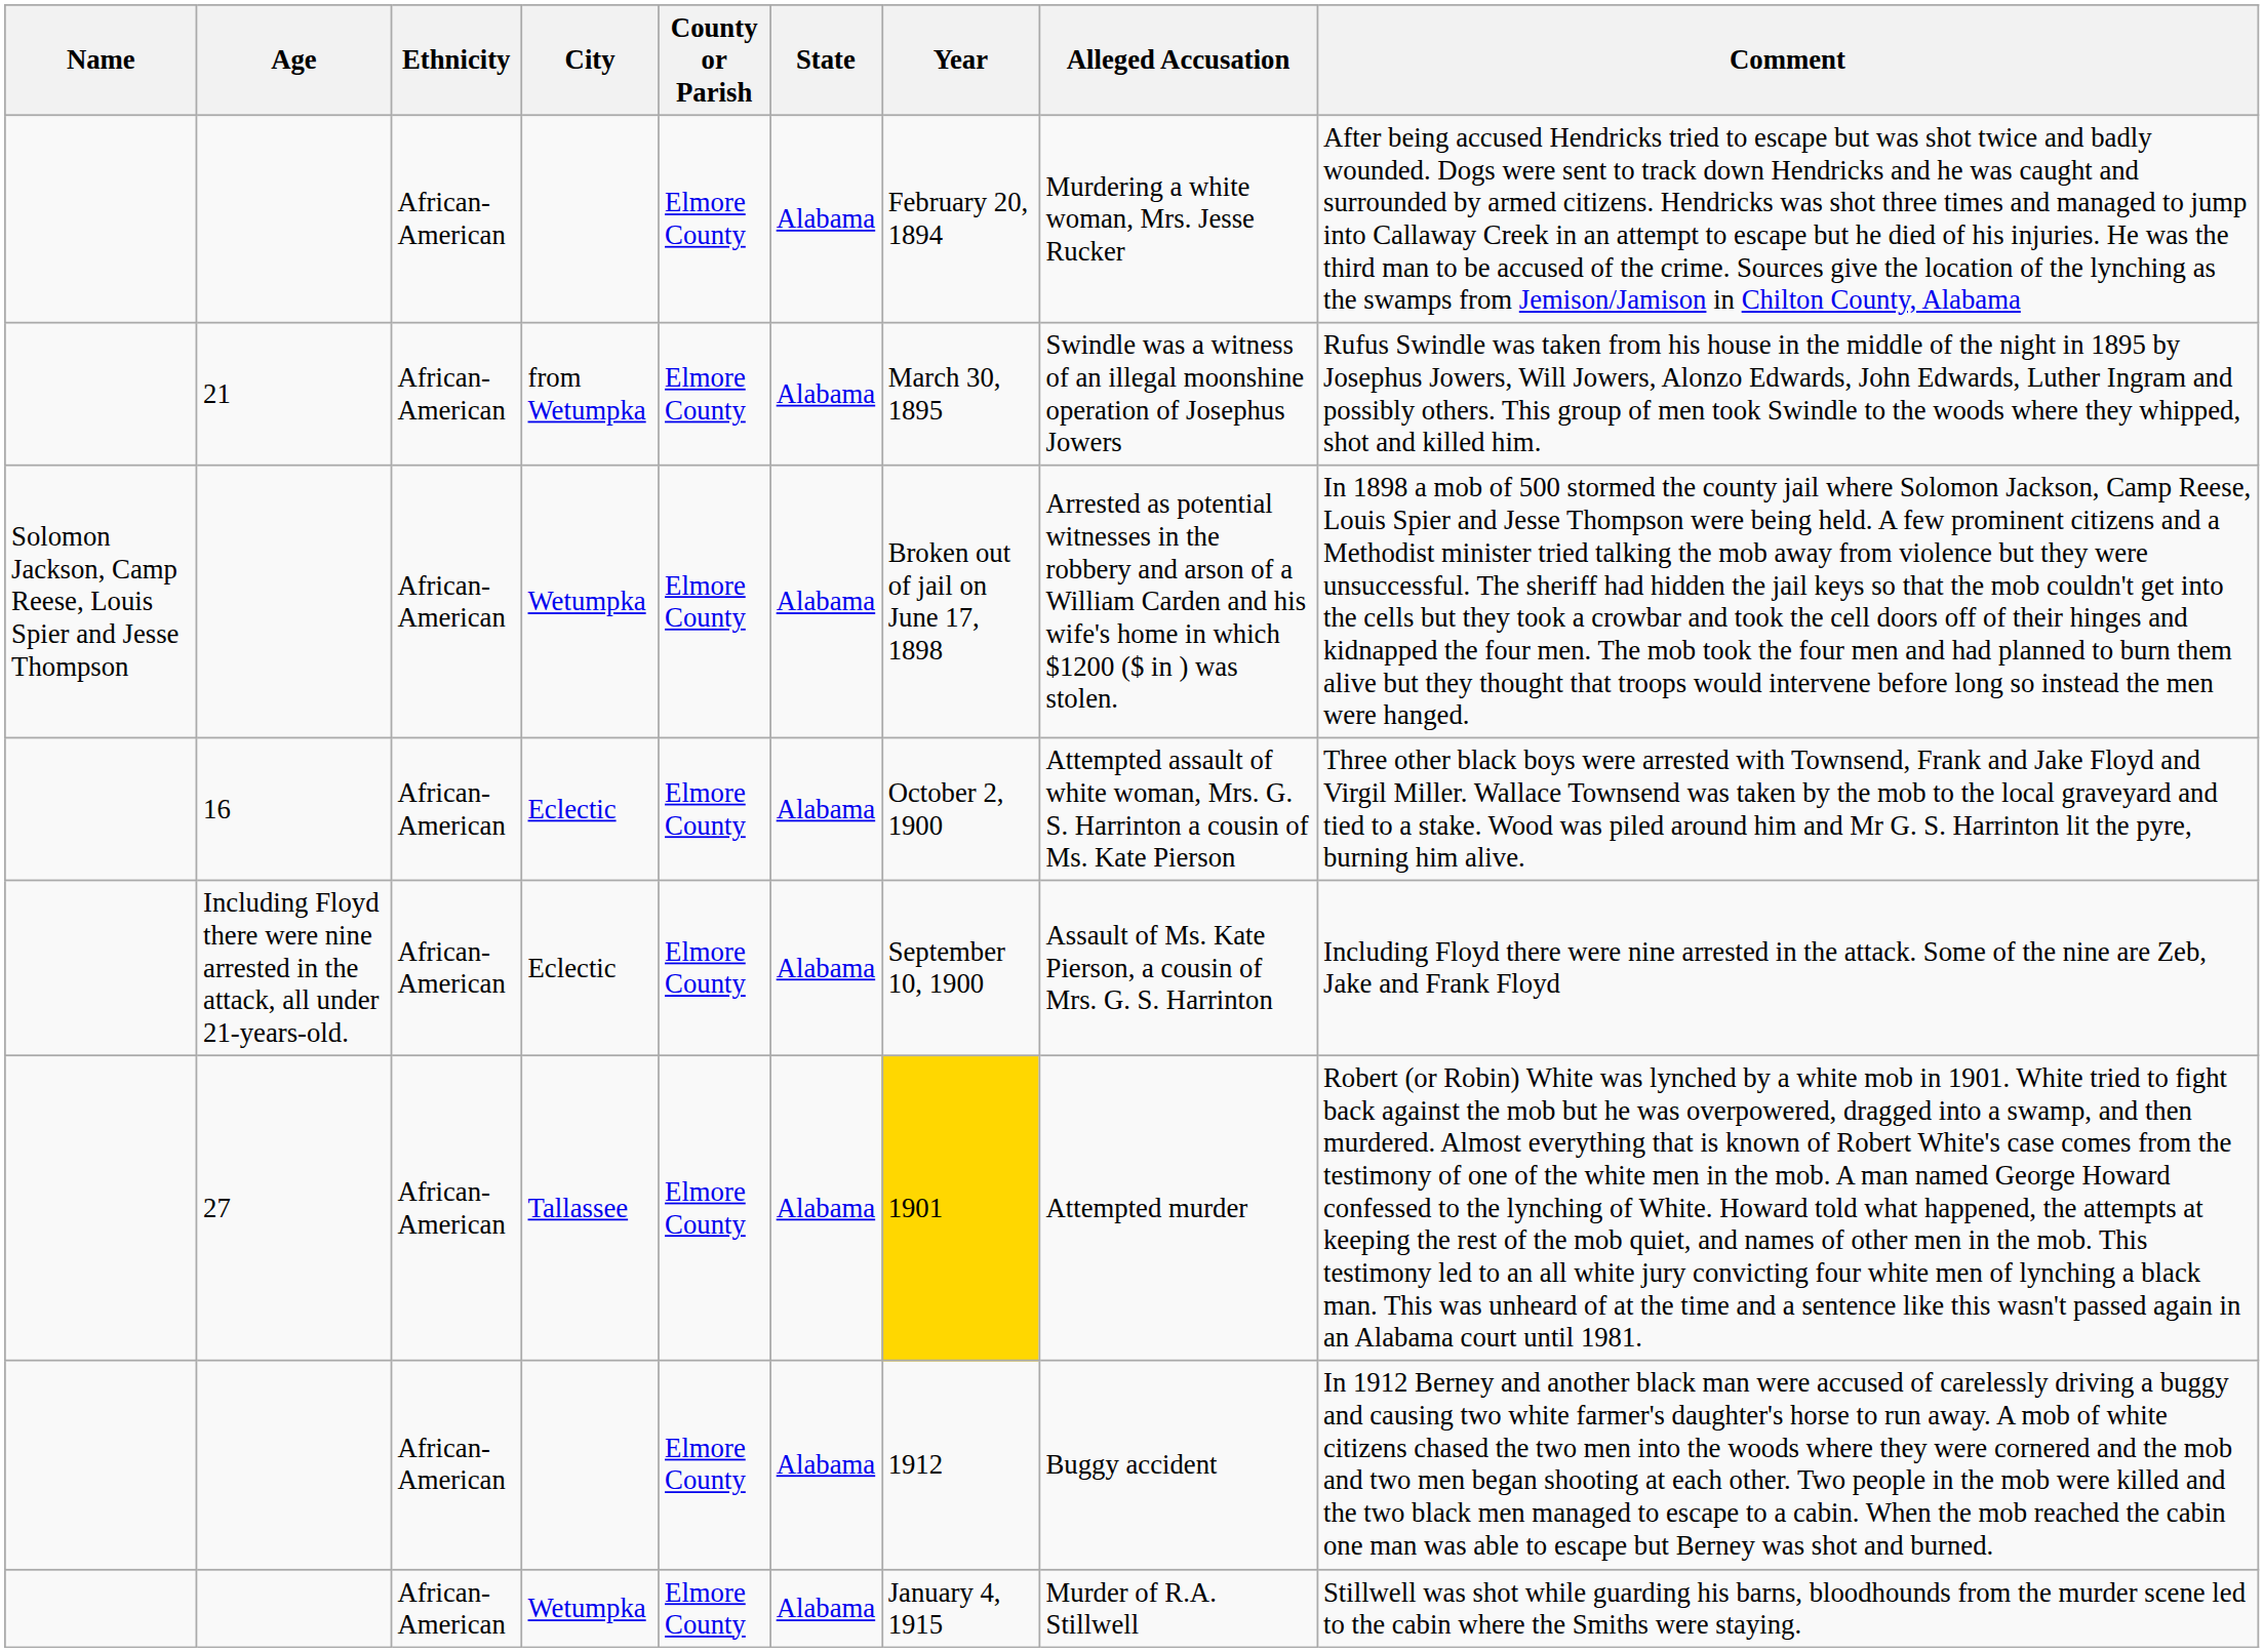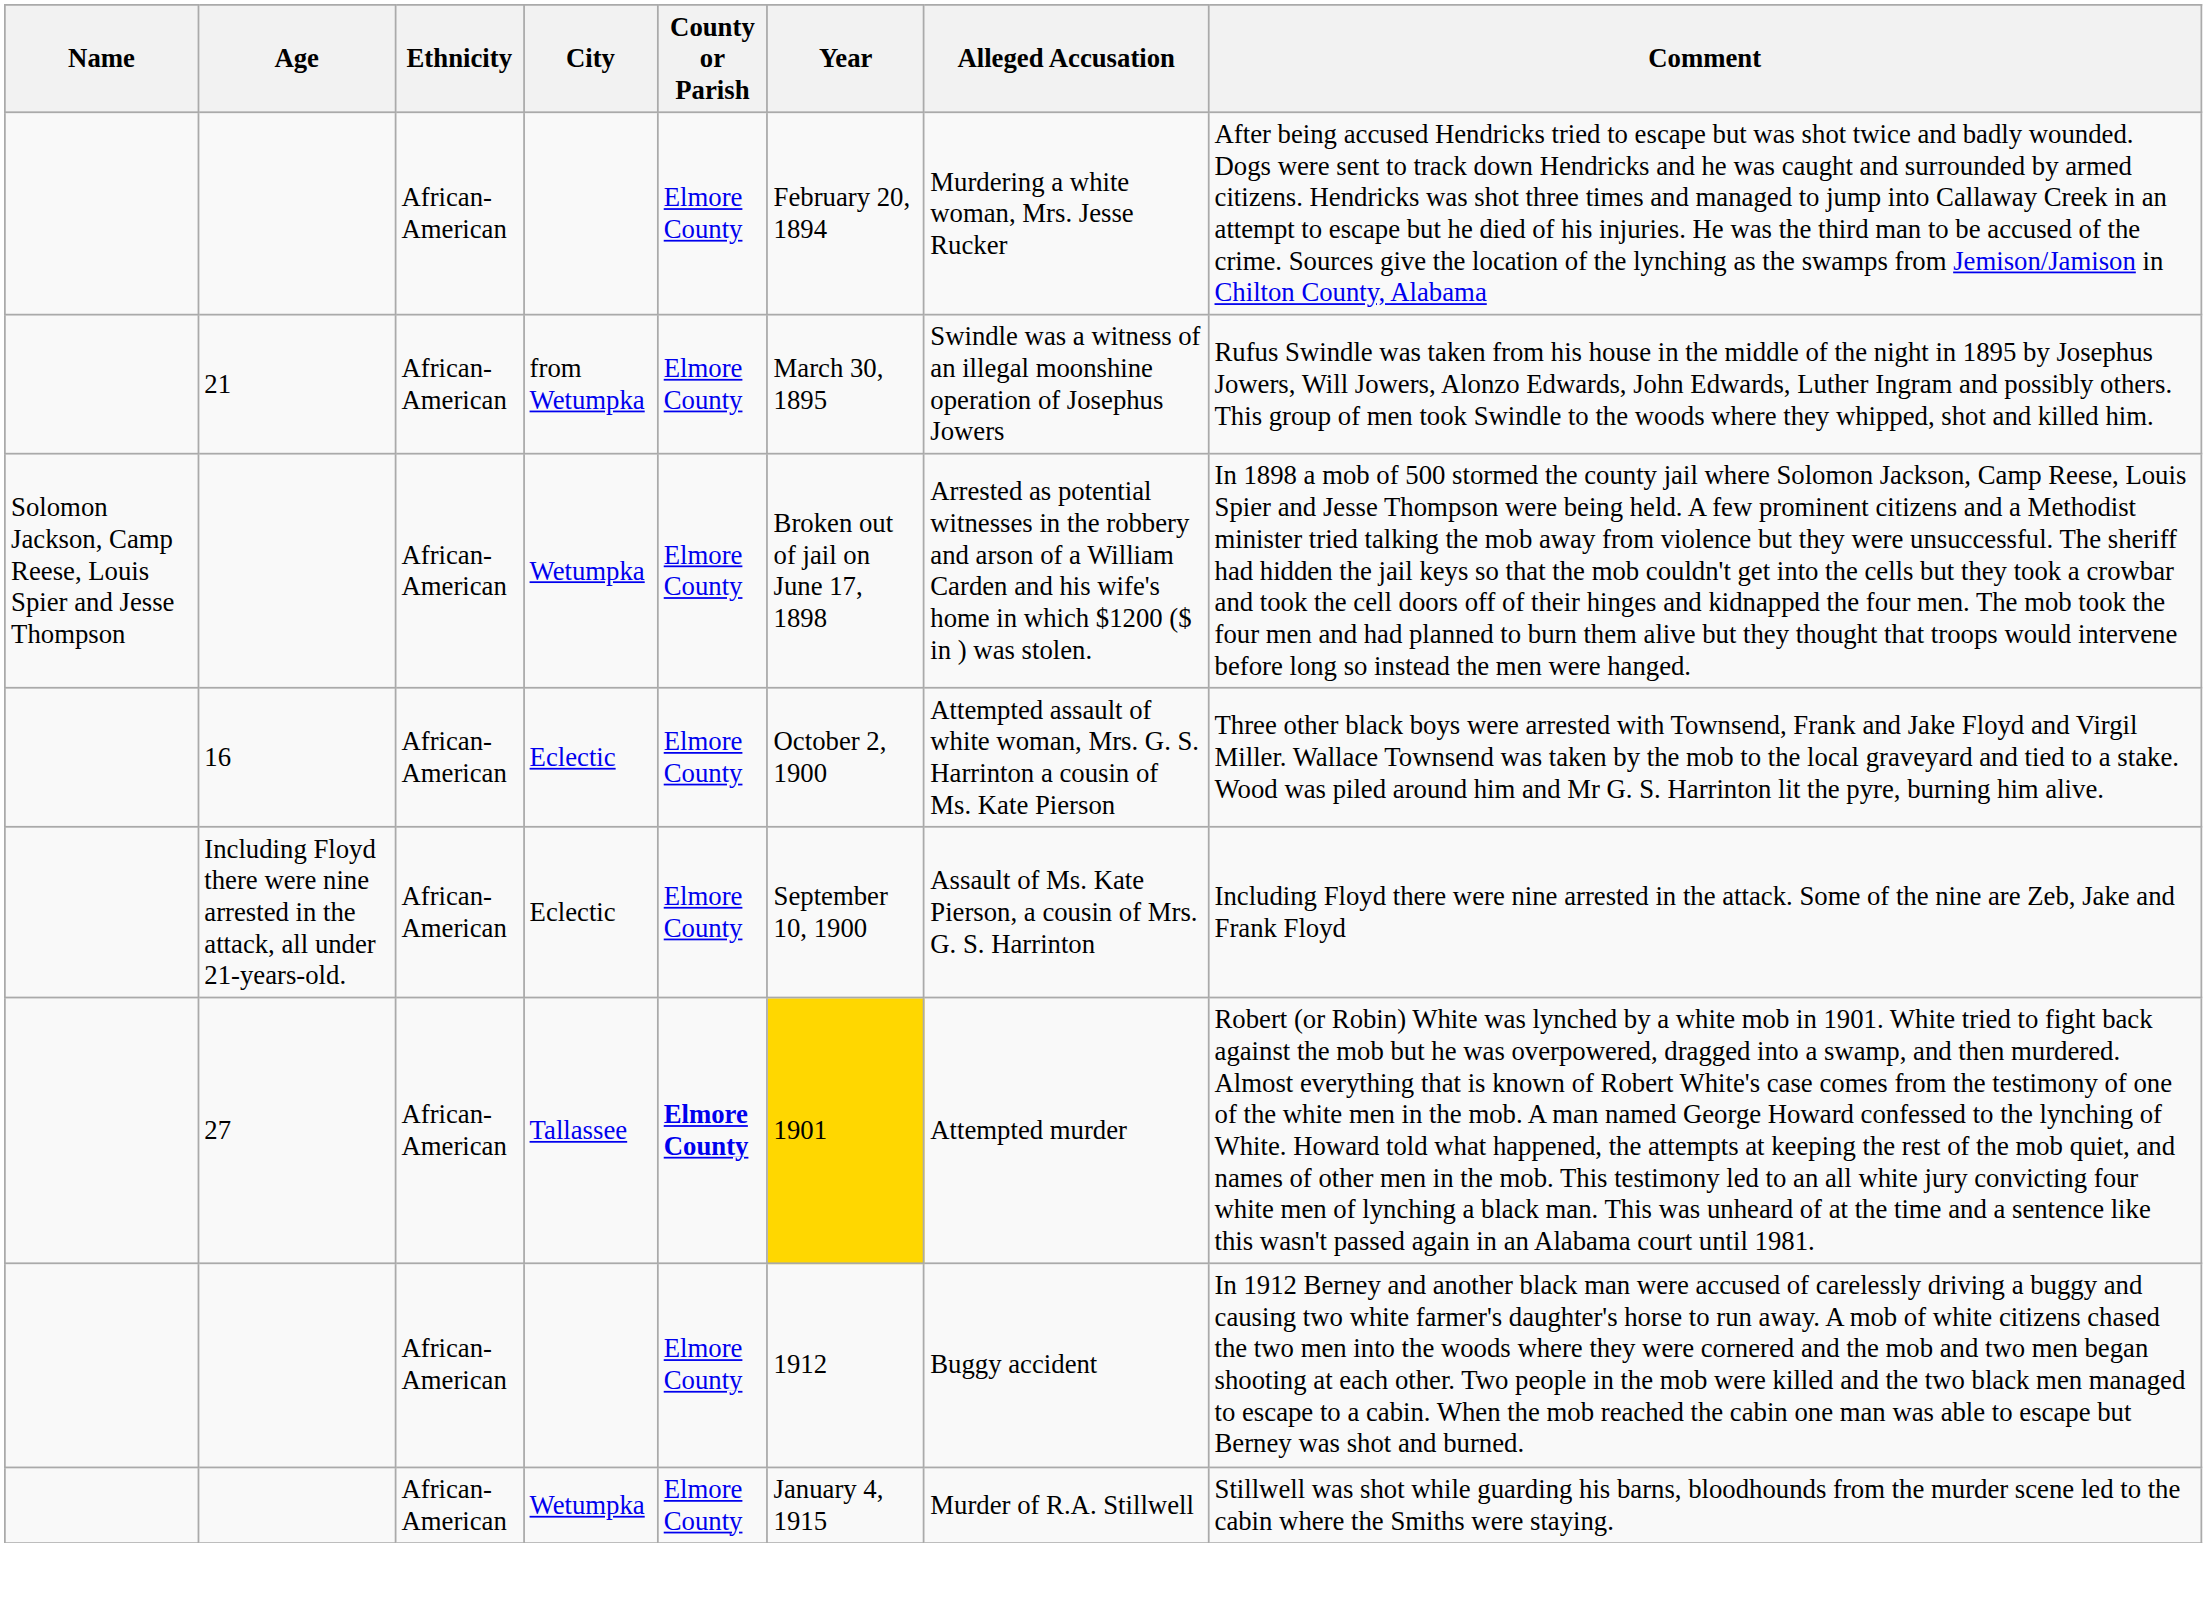- column: State | Alabama | Alabama | Alabama | Alabama | Alabama | Alabama | Alabama | Alabama
27 | County or Parish: normal -> bold
